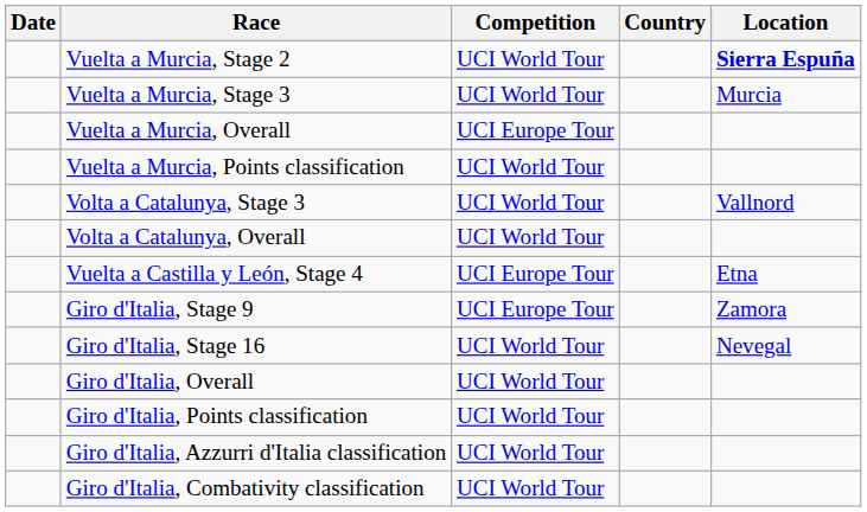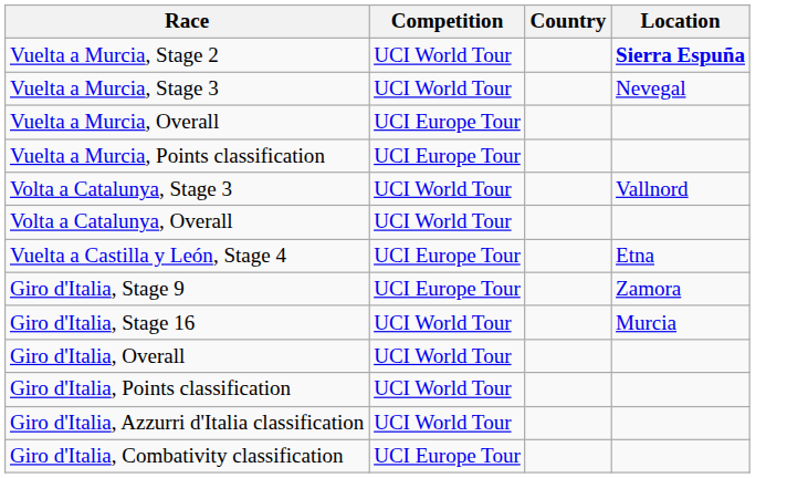- column: Date
Vuelta a Murcia, Stage 3 | Location: Murcia -> Nevegal
Vuelta a Murcia, Points classification | Competition: UCI World Tour -> UCI Europe Tour
Giro d'Italia, Stage 16 | Location: Nevegal -> Murcia
Giro d'Italia, Combativity classification | Competition: UCI World Tour -> UCI Europe Tour
